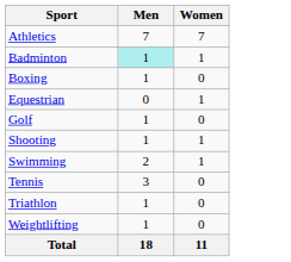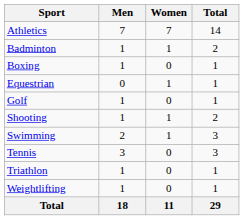+ column: Total | 14 | 2 | 1 | 1 | 1 | 2 | 3 | 3 | 1 | 1 | 29
Badminton | Men: paleturquoise background -> no background
